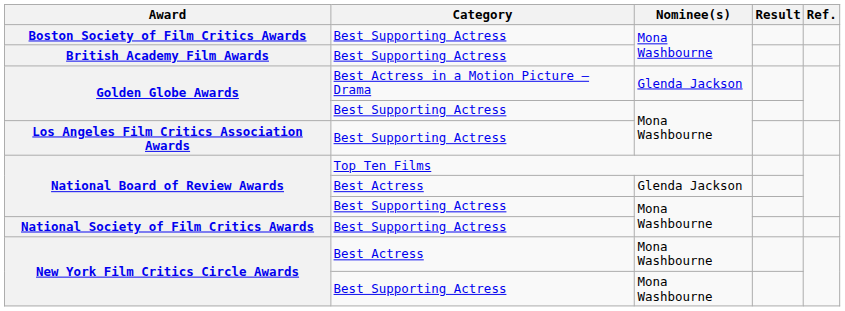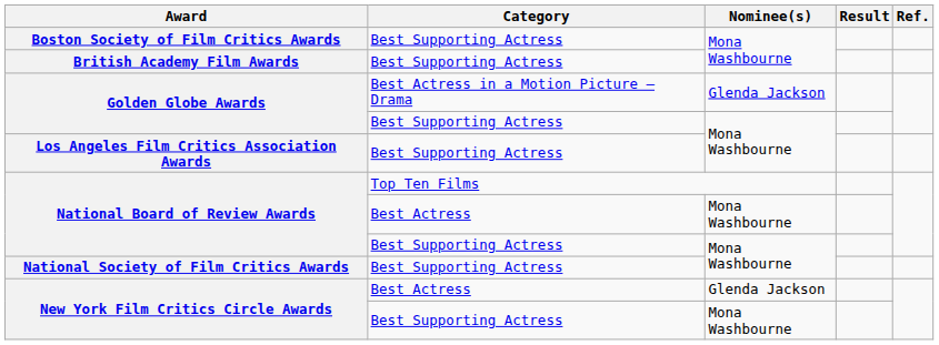National Board of Review Awards / Best Actress | Nominee(s): Glenda Jackson -> Mona Washbourne
New York Film Critics Circle Awards / Best Actress | Nominee(s): Mona Washbourne -> Glenda Jackson
